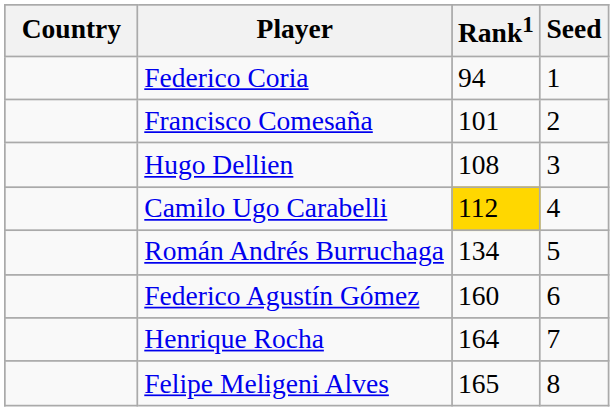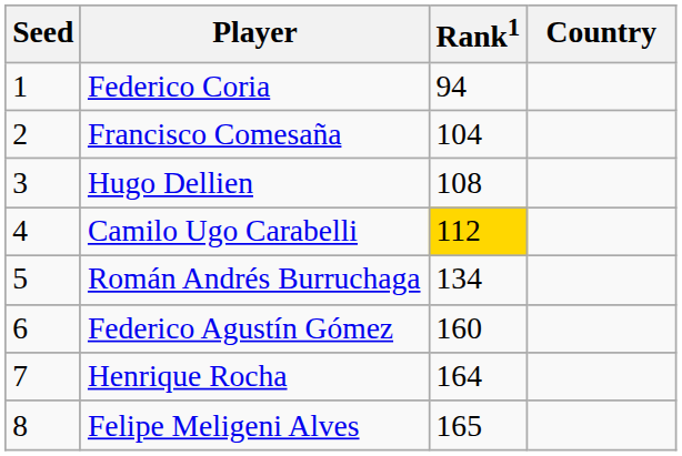columns swapped: Country <-> Seed
Francisco Comesaña | Rank1: 101 -> 104
